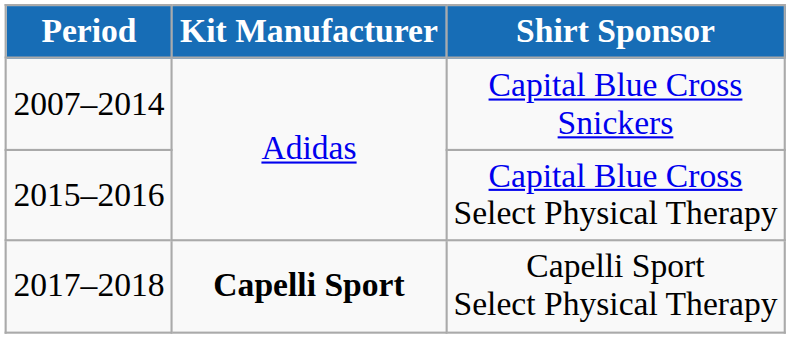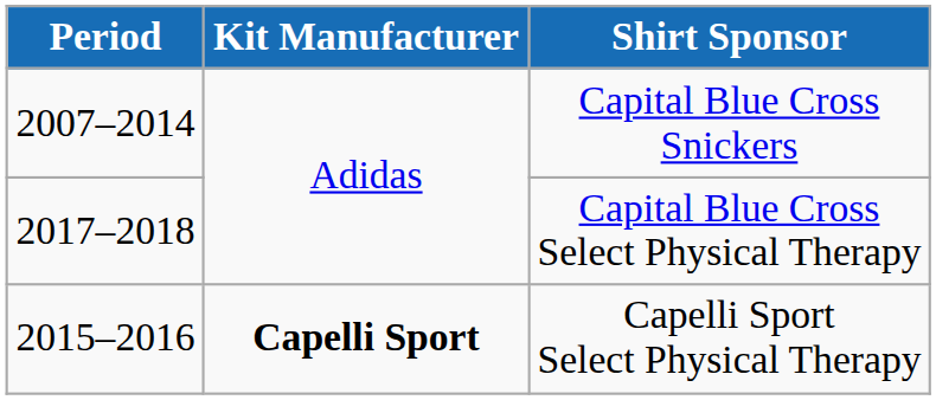Capital Blue Cross Select Physical Therapy | Period: 2015–2016 -> 2017–2018
Capelli Sport Select Physical Therapy | Period: 2017–2018 -> 2015–2016
